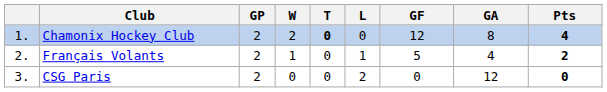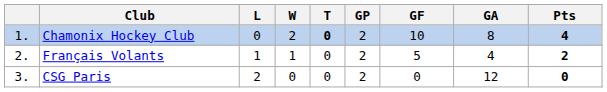columns swapped: GP <-> L
Chamonix Hockey Club | GF: 12 -> 10
